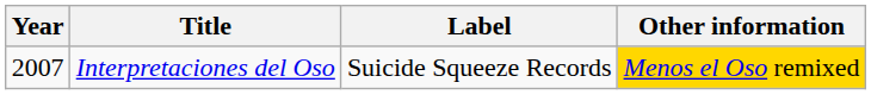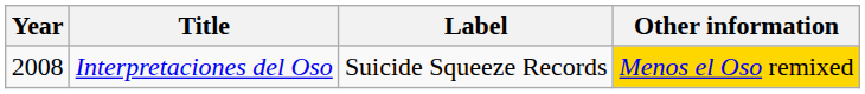Interpretaciones del Oso | Year: 2007 -> 2008
